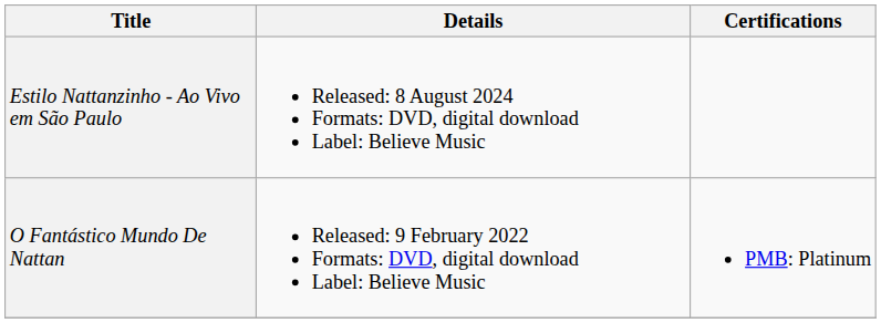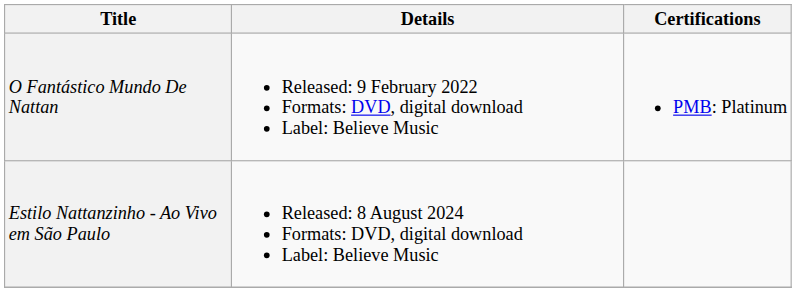rows swapped: O Fantástico Mundo De Nattan <-> Estilo Nattanzinho - Ao Vivo em São Paulo
